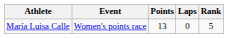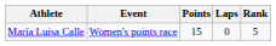María Luisa Calle | Points: 13 -> 15
